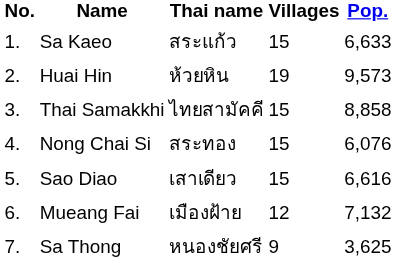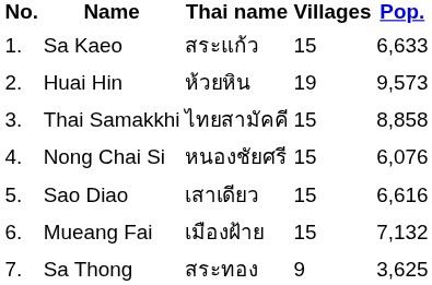Nong Chai Si | Thai name: สระทอง -> หนองชัยศรี
Mueang Fai | Villages: 12 -> 15
Sa Thong | Thai name: หนองชัยศรี -> สระทอง
